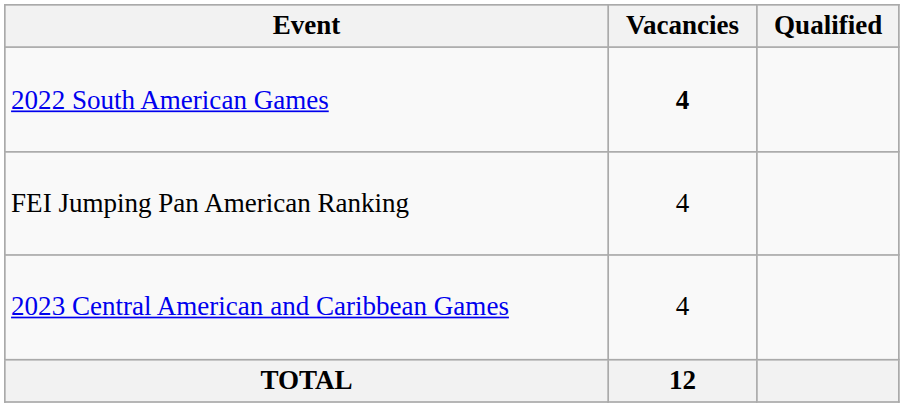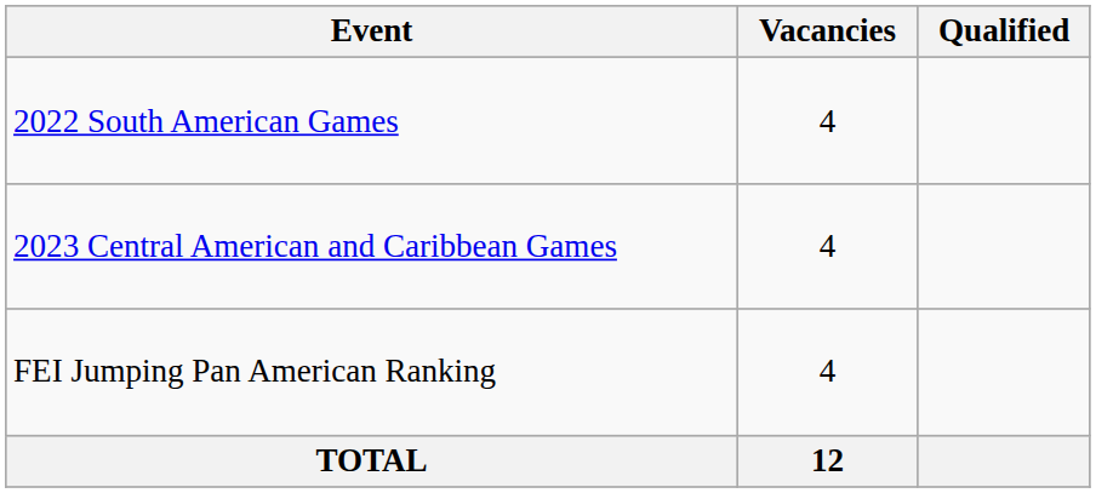2022 South American Games | Vacancies: bold -> normal
rows swapped: 2023 Central American and Caribbean Games <-> FEI Jumping Pan American Ranking
